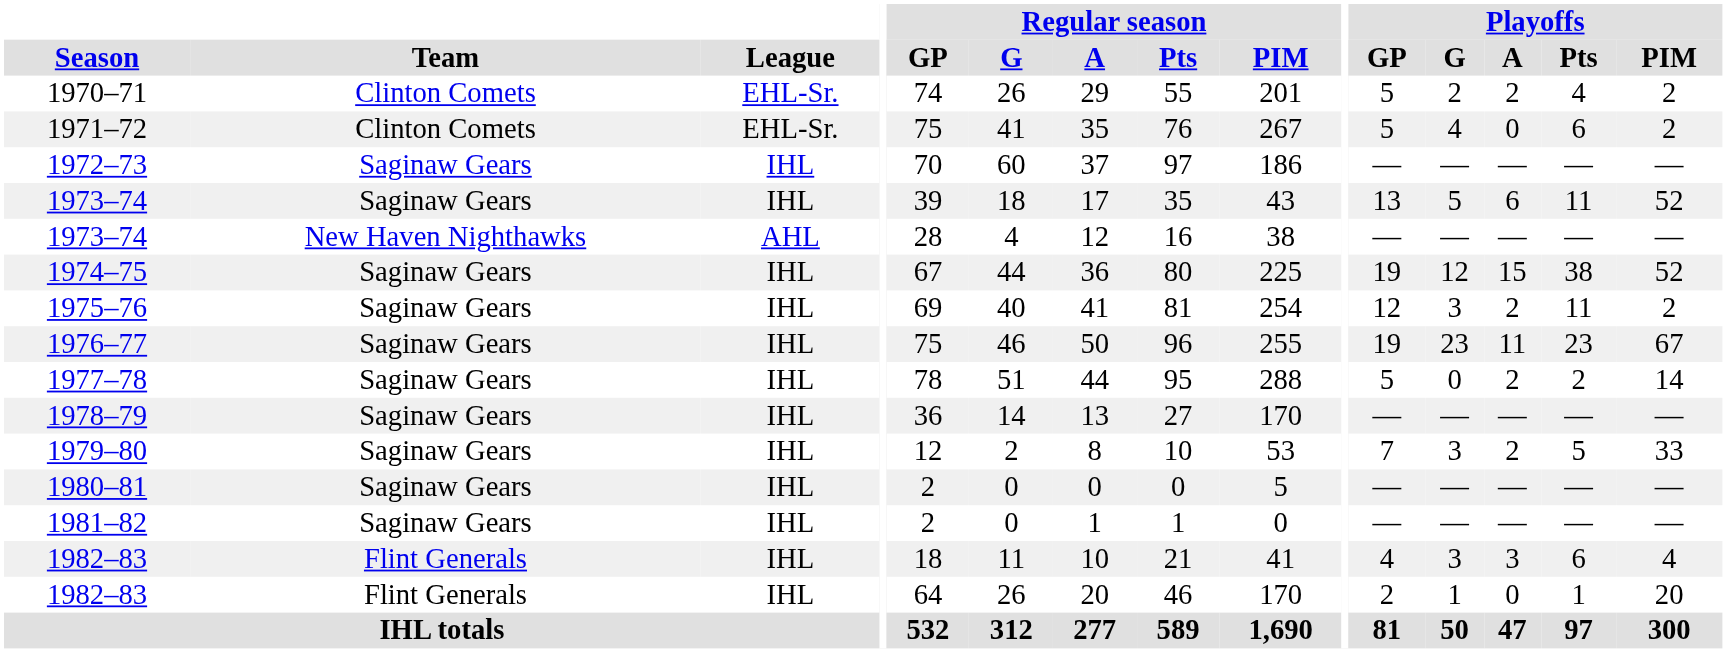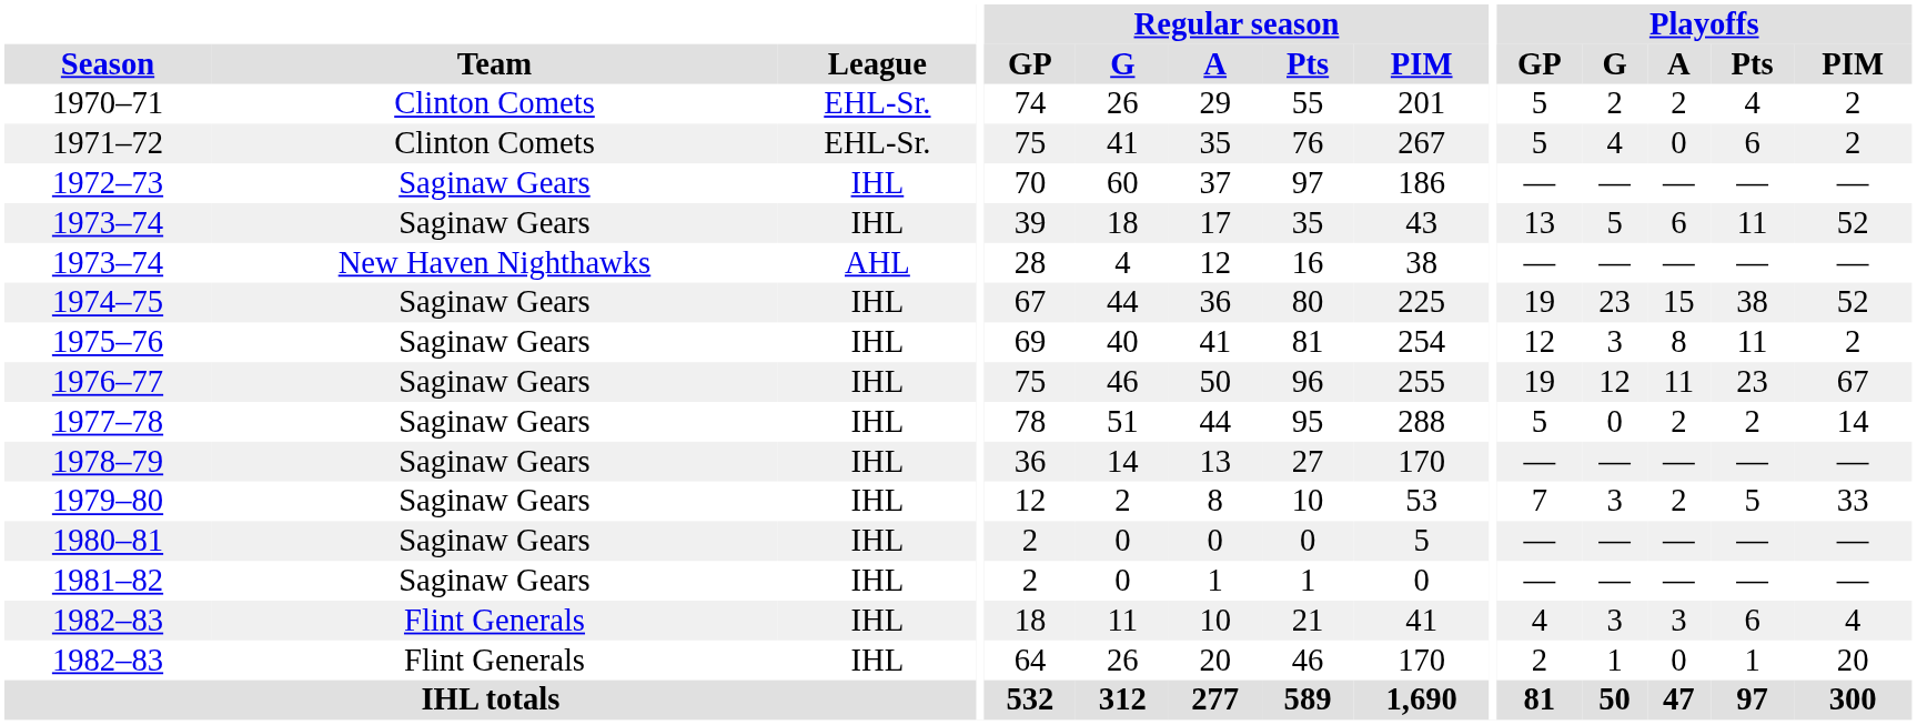1974–75 | Playoffs / G: 12 -> 23
1975–76 | Playoffs / A: 2 -> 8
1976–77 | Playoffs / G: 23 -> 12
